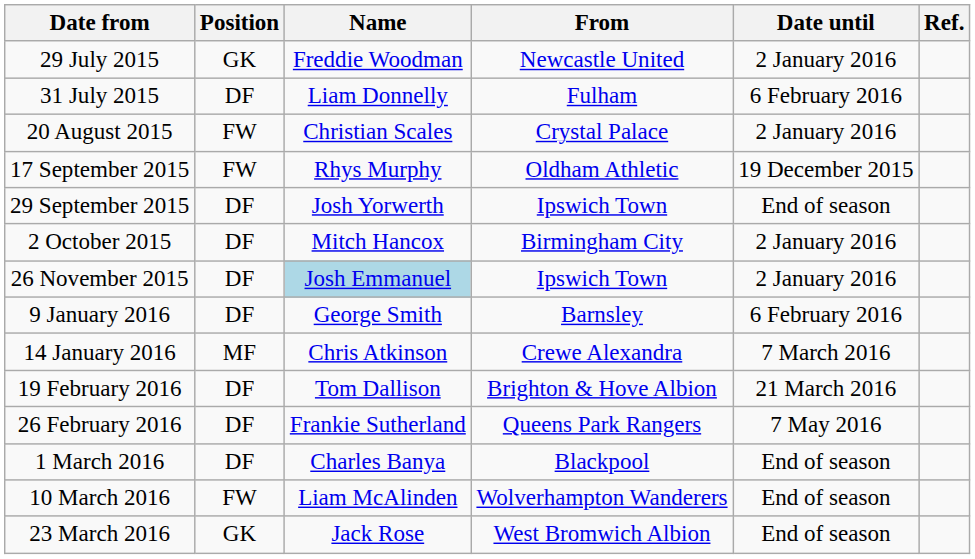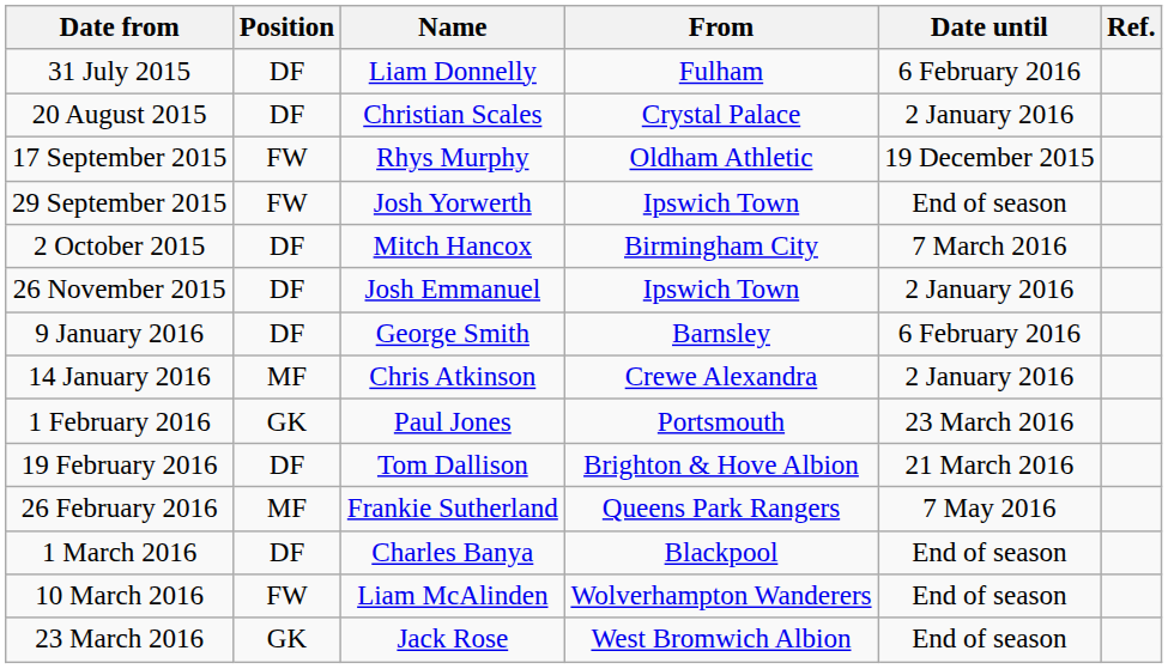- row: 29 July 2015 | GK | Freddie Woodman | Newcastle United | 2 January 2016
20 August 2015 | Position: FW -> DF
29 September 2015 | Position: DF -> FW
2 October 2015 | Date until: 2 January 2016 -> 7 March 2016
26 November 2015 | Name: lightblue background -> no background
14 January 2016 | Date until: 7 March 2016 -> 2 January 2016
+ row: 1 February 2016 | GK | Paul Jones | Portsmouth | 23 March 2016
26 February 2016 | Position: DF -> MF
